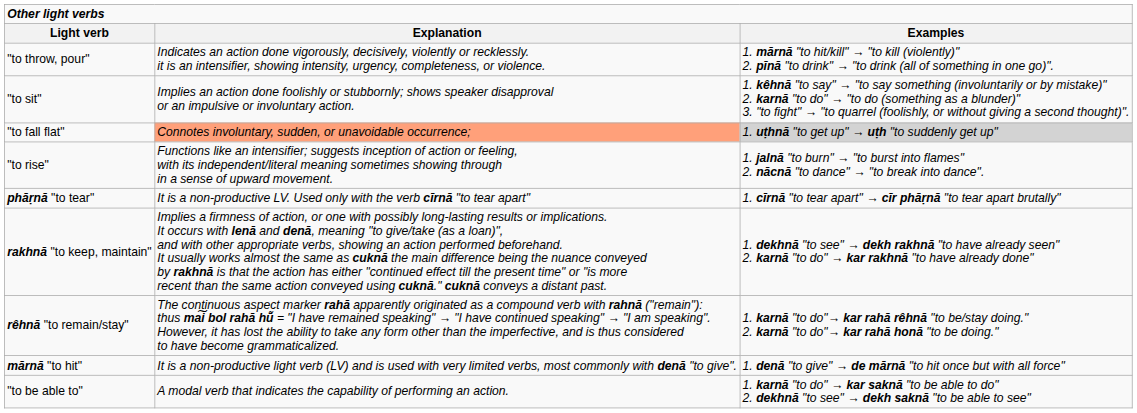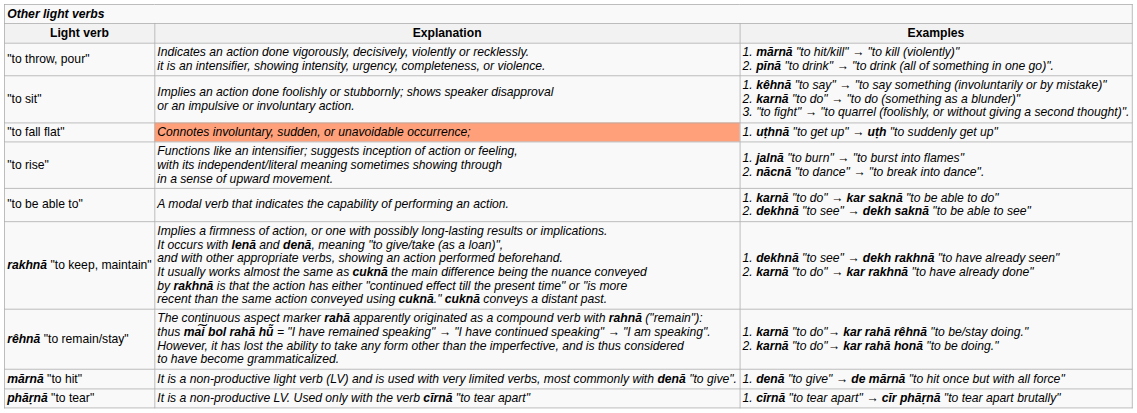"to fall flat" | Examples: lightgrey background -> no background
rows swapped: "to be able to" <-> phāṛnā "to tear"
